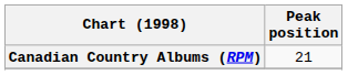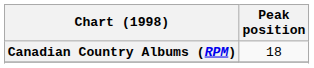Canadian Country Albums (RPM) | Peak position: 21 -> 18
